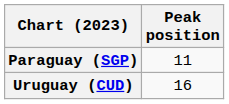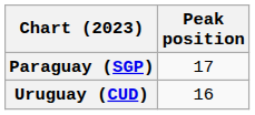Paraguay (SGP) | Peak position: 11 -> 17
